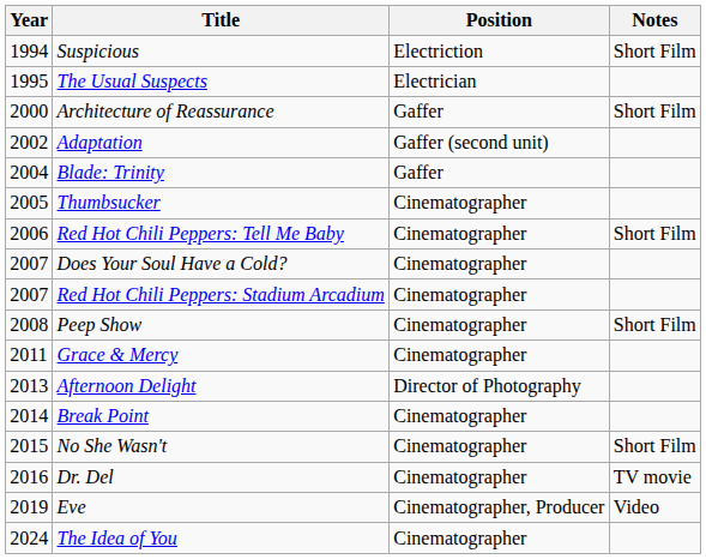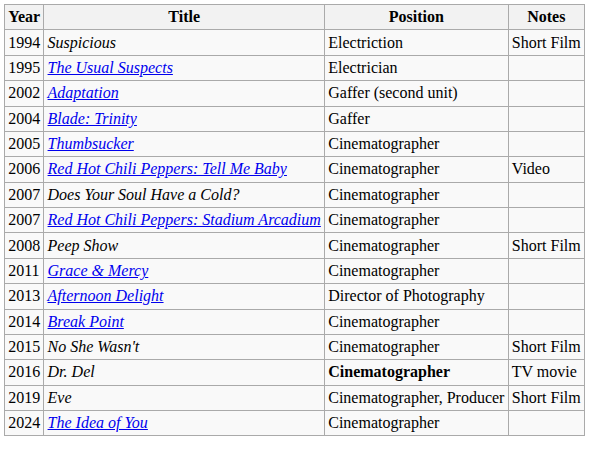- row: 2000 | Architecture of Reassurance | Gaffer | Short Film
Red Hot Chili Peppers: Tell Me Baby | Notes: Short Film -> Video
Dr. Del | Position: normal -> bold
Eve | Notes: Video -> Short Film
